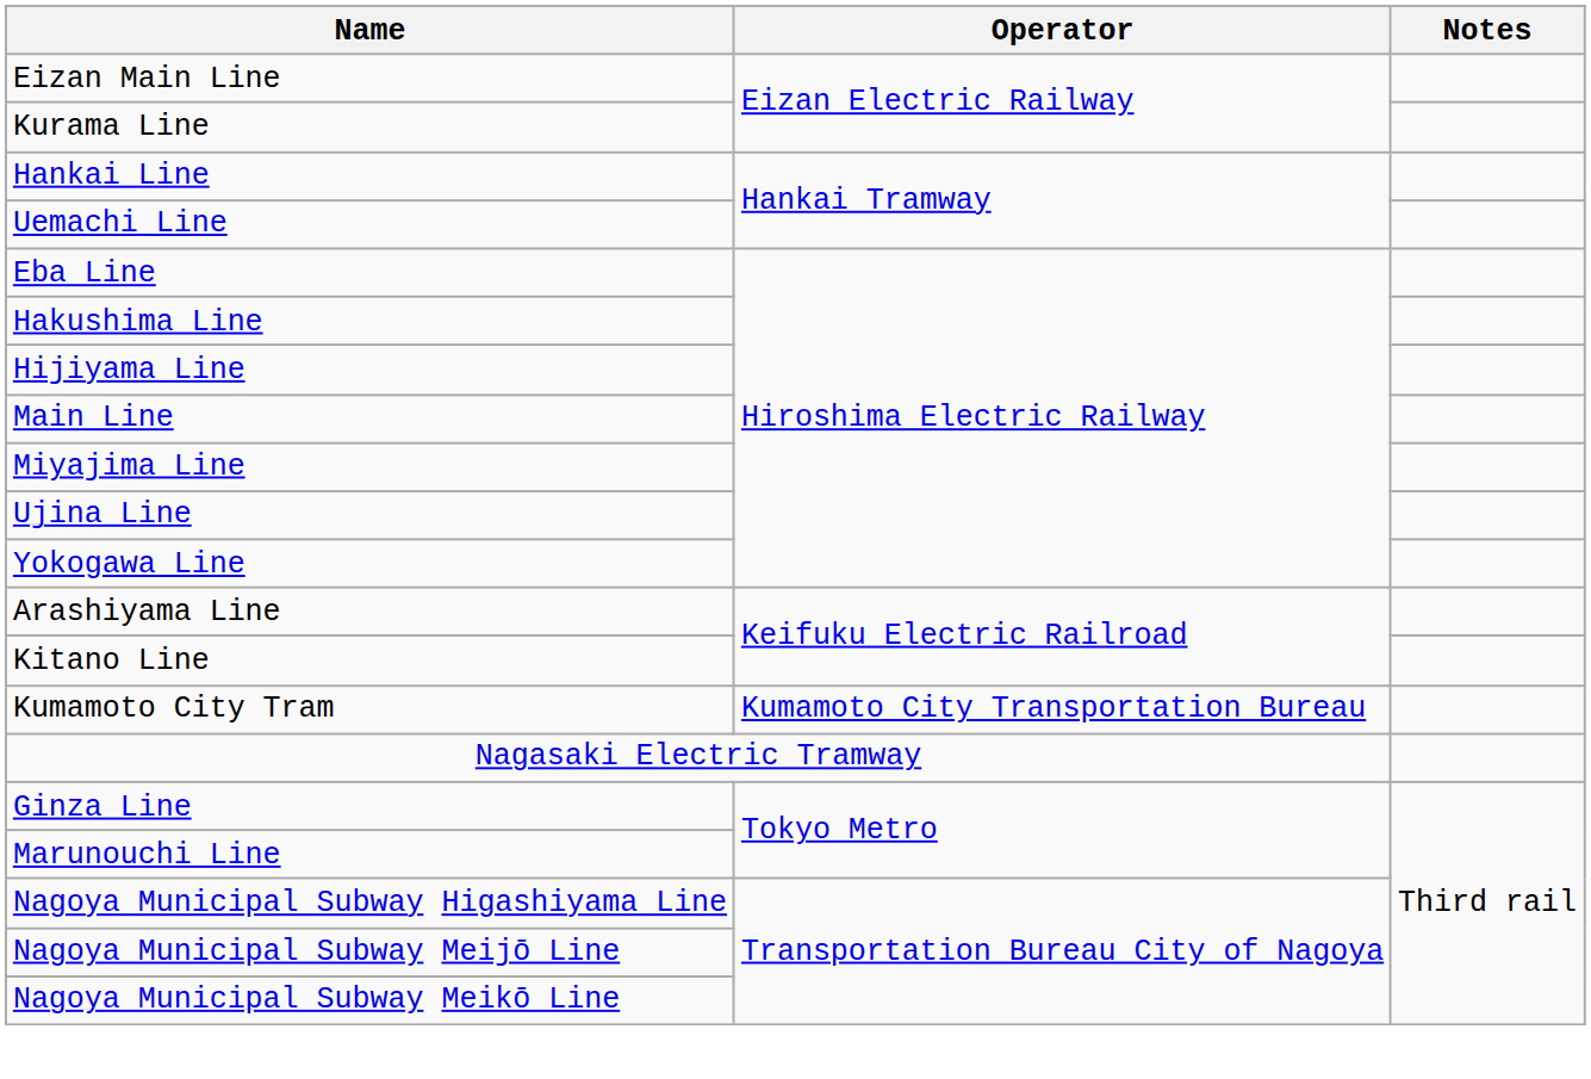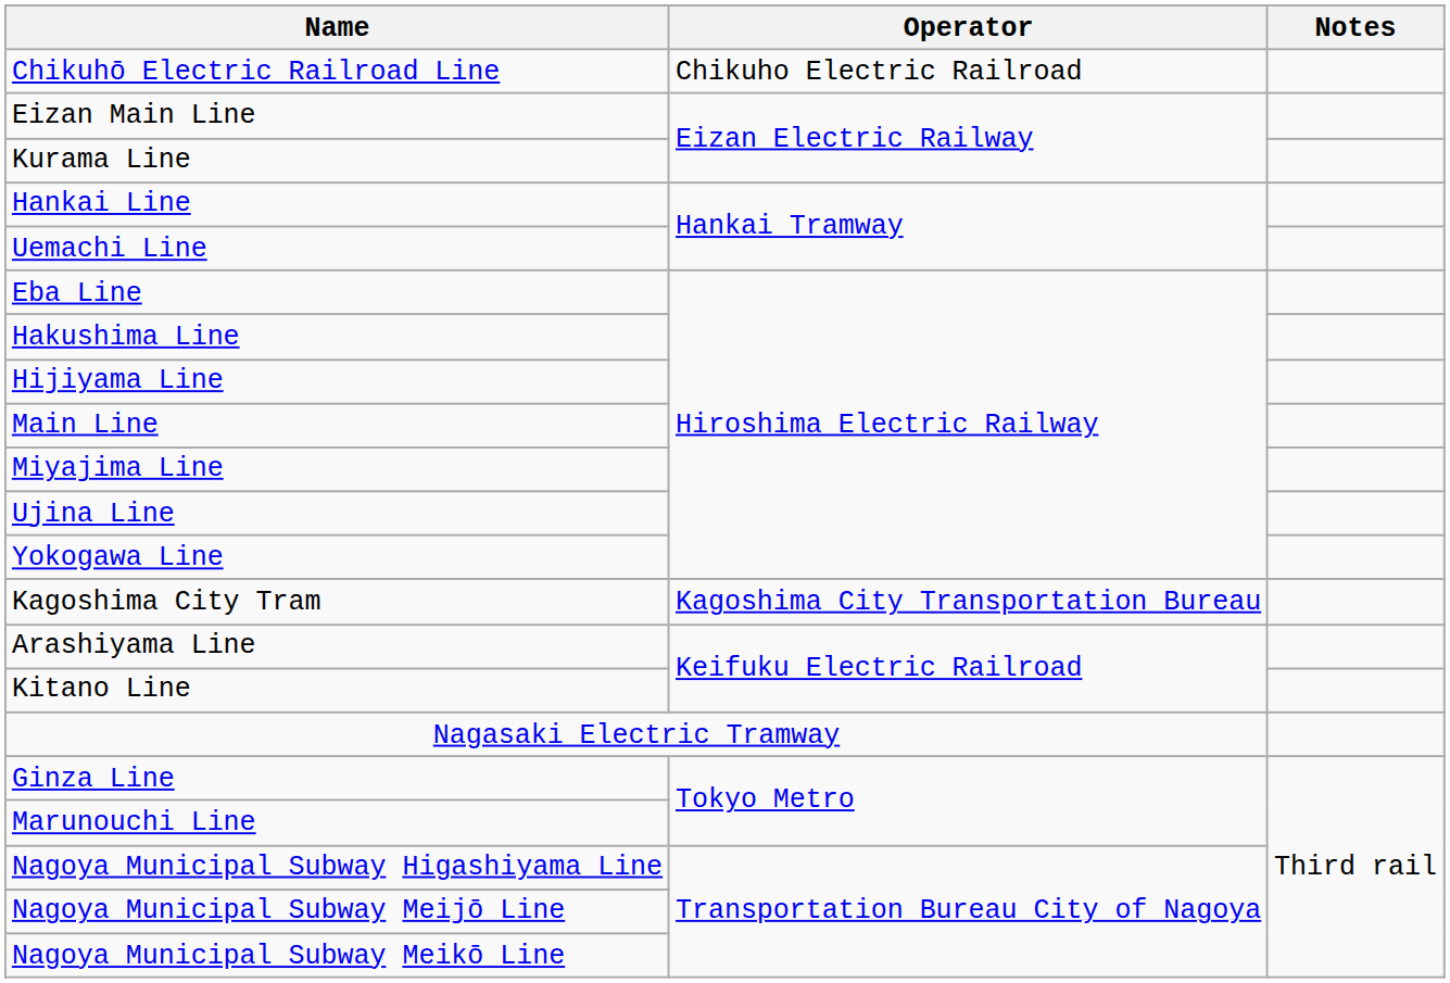+ row: Chikuhō Electric Railroad Line | Chikuho Electric Railroad
+ row: Kagoshima City Tram | Kagoshima City Transportation Bureau
- row: Kumamoto City Tram | Kumamoto City Transportation Bureau
